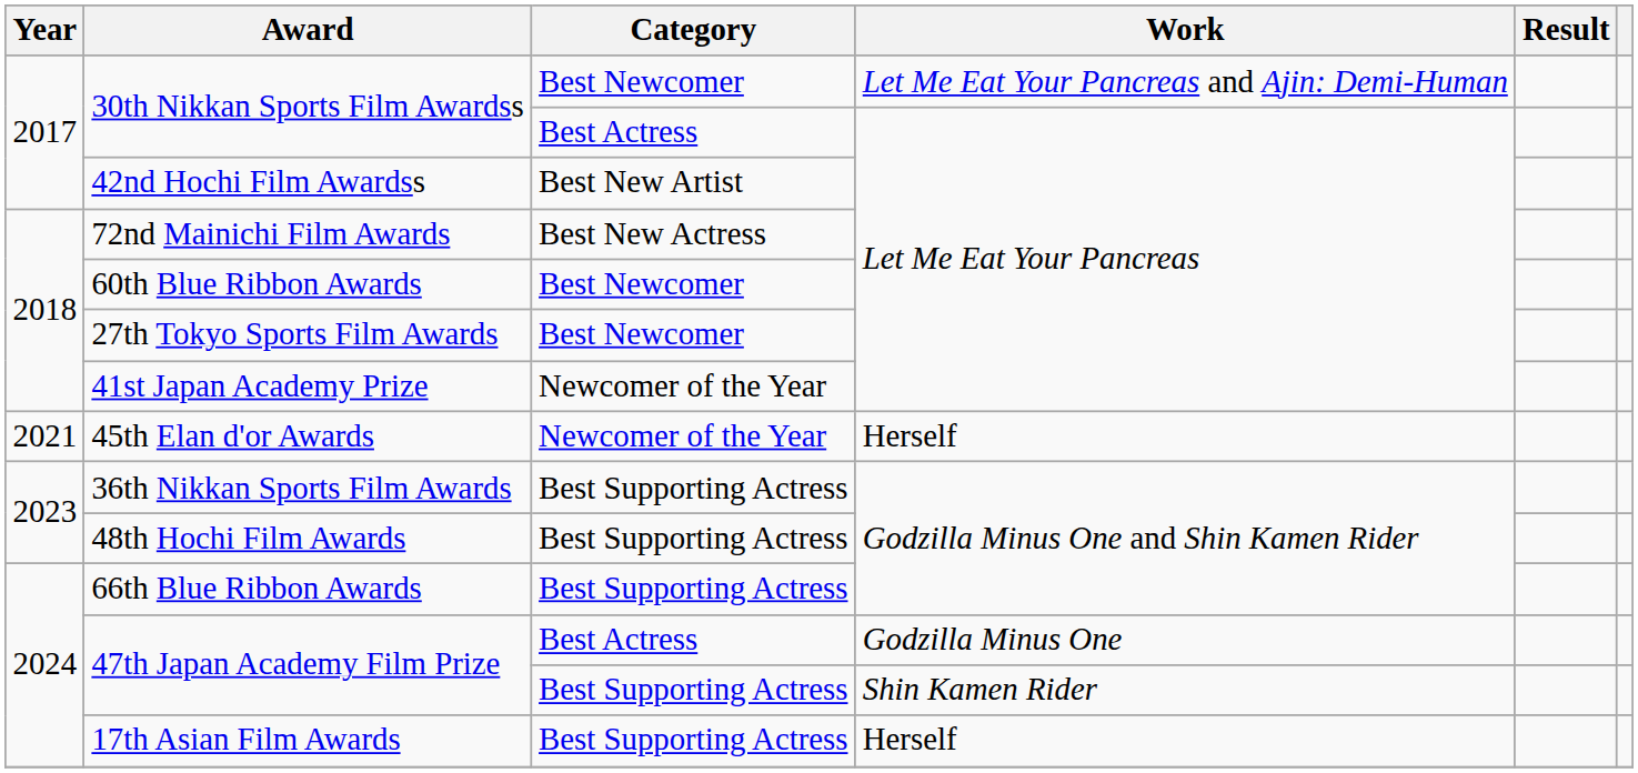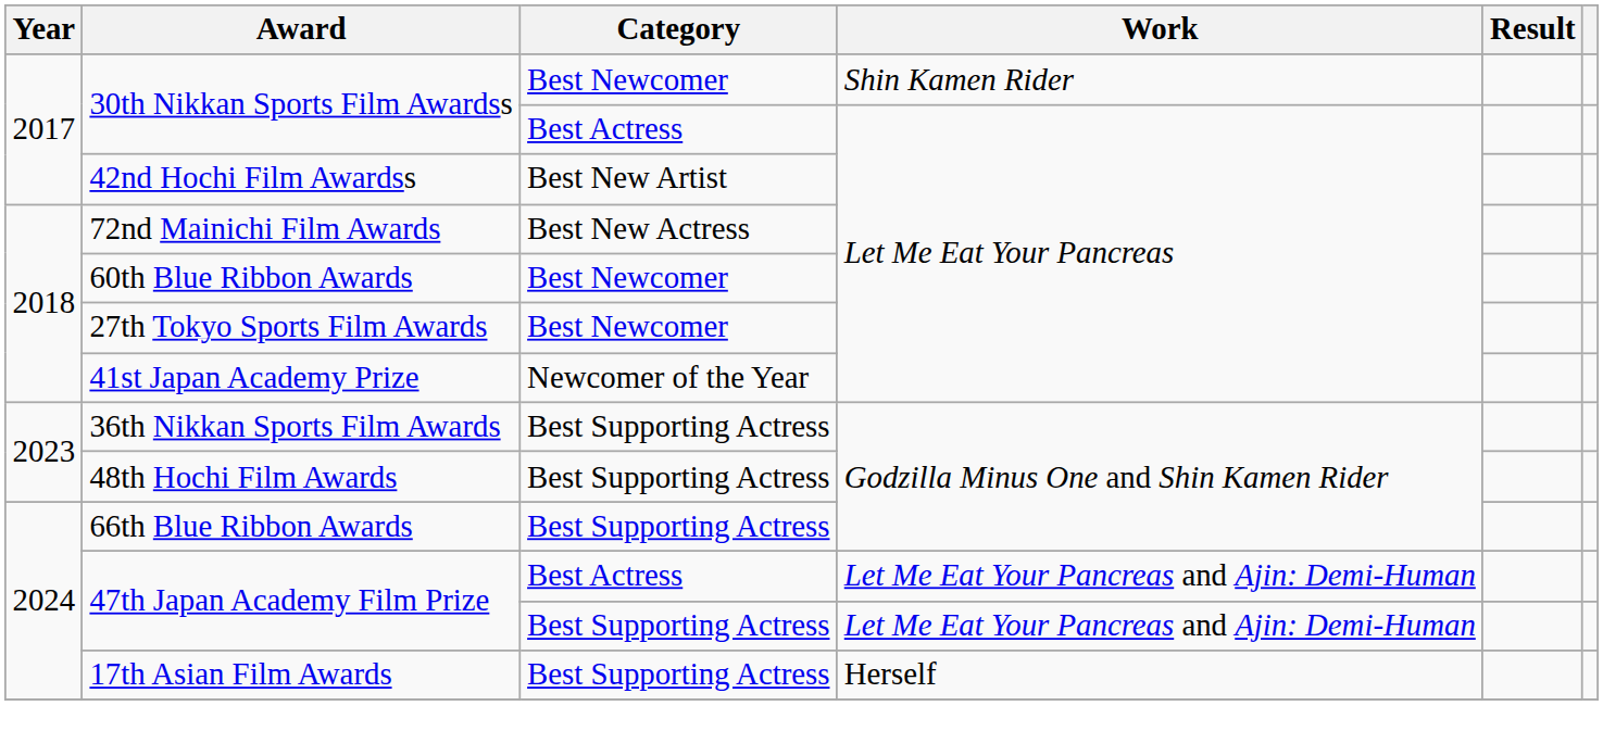30th Nikkan Sports Film Awardss / Best Newcomer | Work: Let Me Eat Your Pancreas and Ajin: Demi-Human -> Shin Kamen Rider
- row: 2021 | 45th Elan d'or Awards | Newcomer of the Year | Herself
47th Japan Academy Film Prize / Best Actress | Work: Godzilla Minus One -> Let Me Eat Your Pancreas and Ajin: Demi-Human
47th Japan Academy Film Prize / Best Supporting Actress | Work: Shin Kamen Rider -> Let Me Eat Your Pancreas and Ajin: Demi-Human
